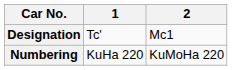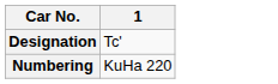- column: 2 | Mc1 | KuMoHa 220
